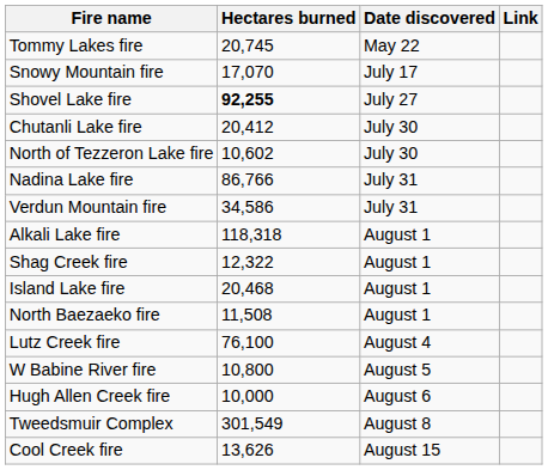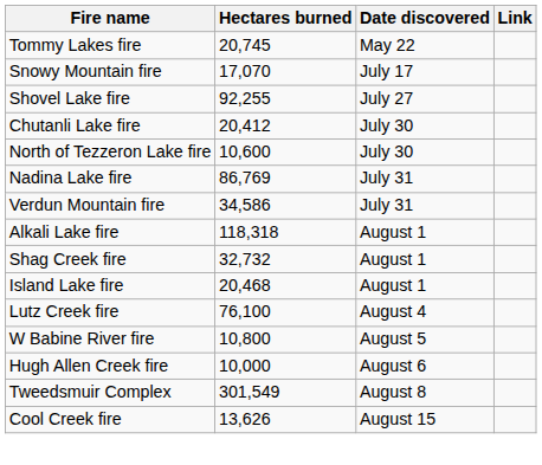Shovel Lake fire | Hectares burned: bold -> normal
North of Tezzeron Lake fire | Hectares burned: 10,602 -> 10,600
Nadina Lake fire | Hectares burned: 86,766 -> 86,769
Shag Creek fire | Hectares burned: 12,322 -> 32,732
- row: North Baezaeko fire | 11,508 | August 1
